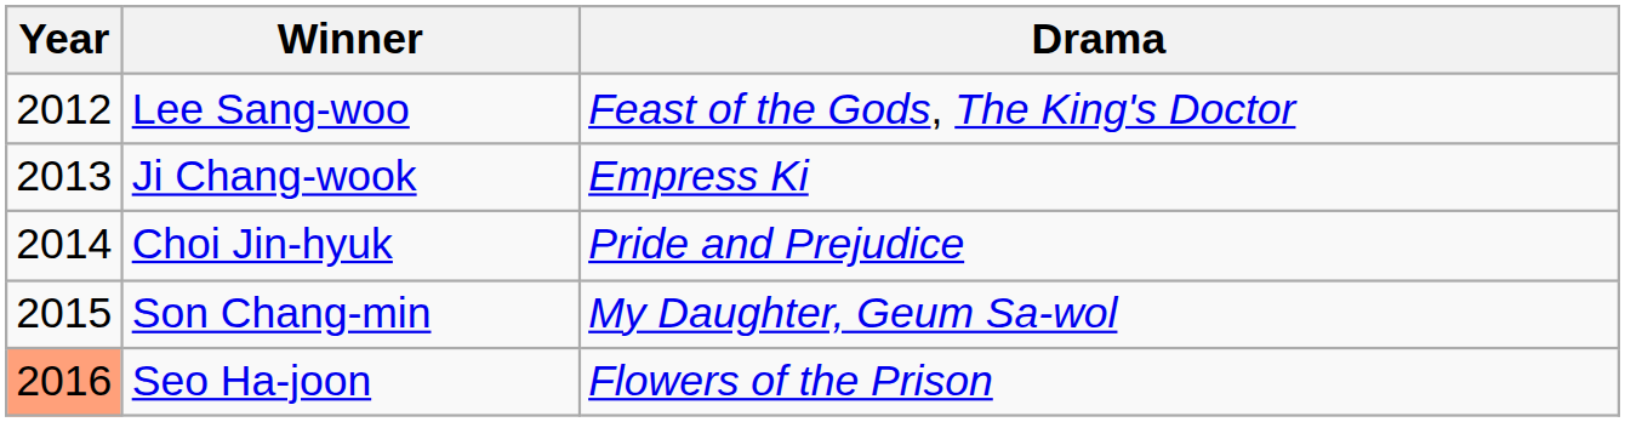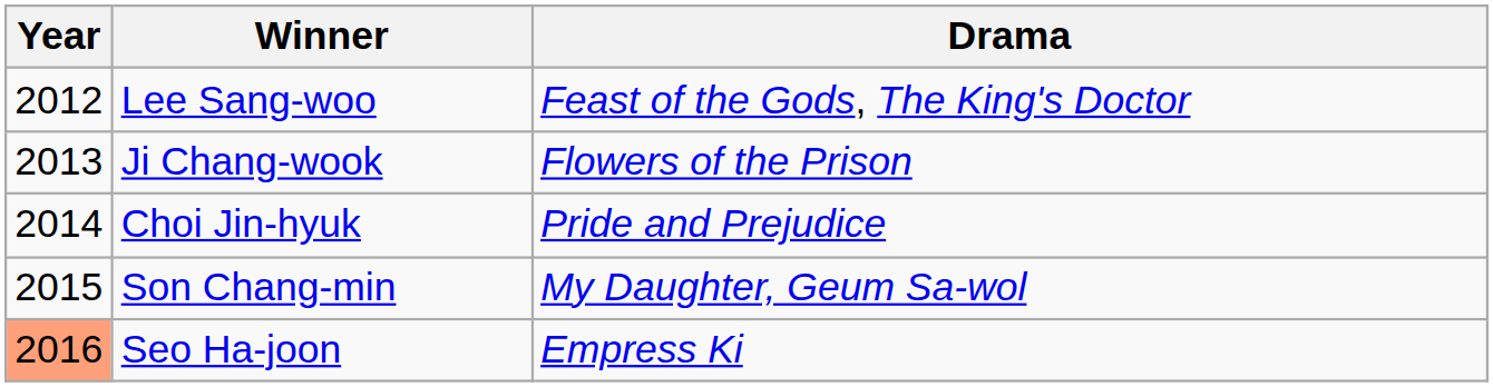Ji Chang-wook | Drama: Empress Ki -> Flowers of the Prison
Seo Ha-joon | Drama: Flowers of the Prison -> Empress Ki
